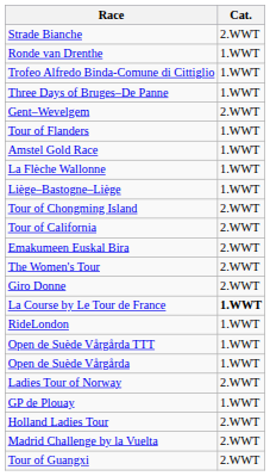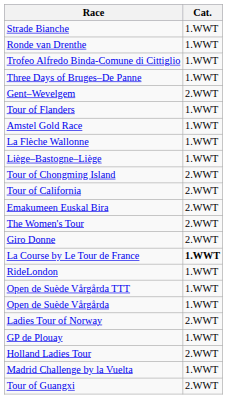Strade Bianche | Cat.: 2.WWT -> 1.WWT
Madrid Challenge by la Vuelta | Cat.: 2.WWT -> 1.WWT
